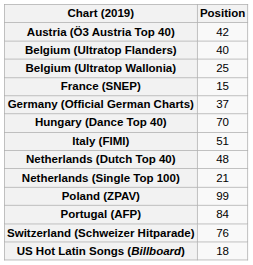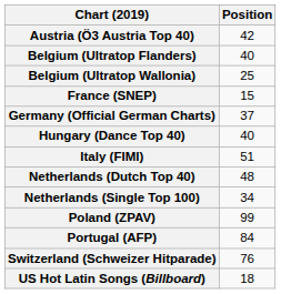Hungary (Dance Top 40) | Position: 70 -> 40
Netherlands (Single Top 100) | Position: 21 -> 34
